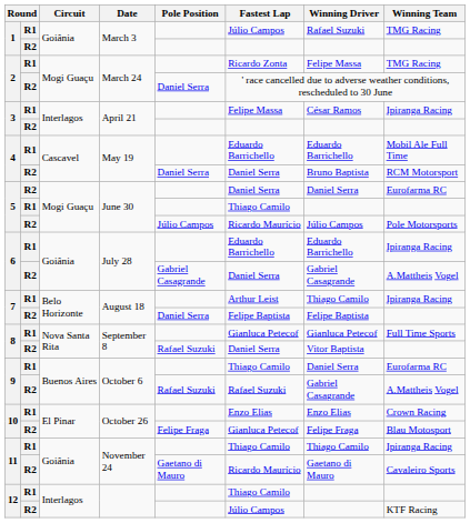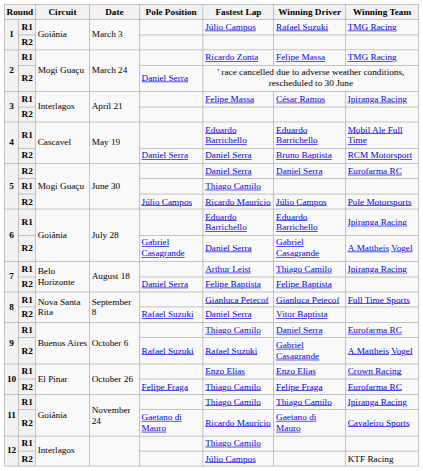10 / R2 | Fastest Lap: Gianluca Petecof -> Thiago Camilo
10 / R2 | Winning Team: Blau Motosport -> Eurofarma RC
